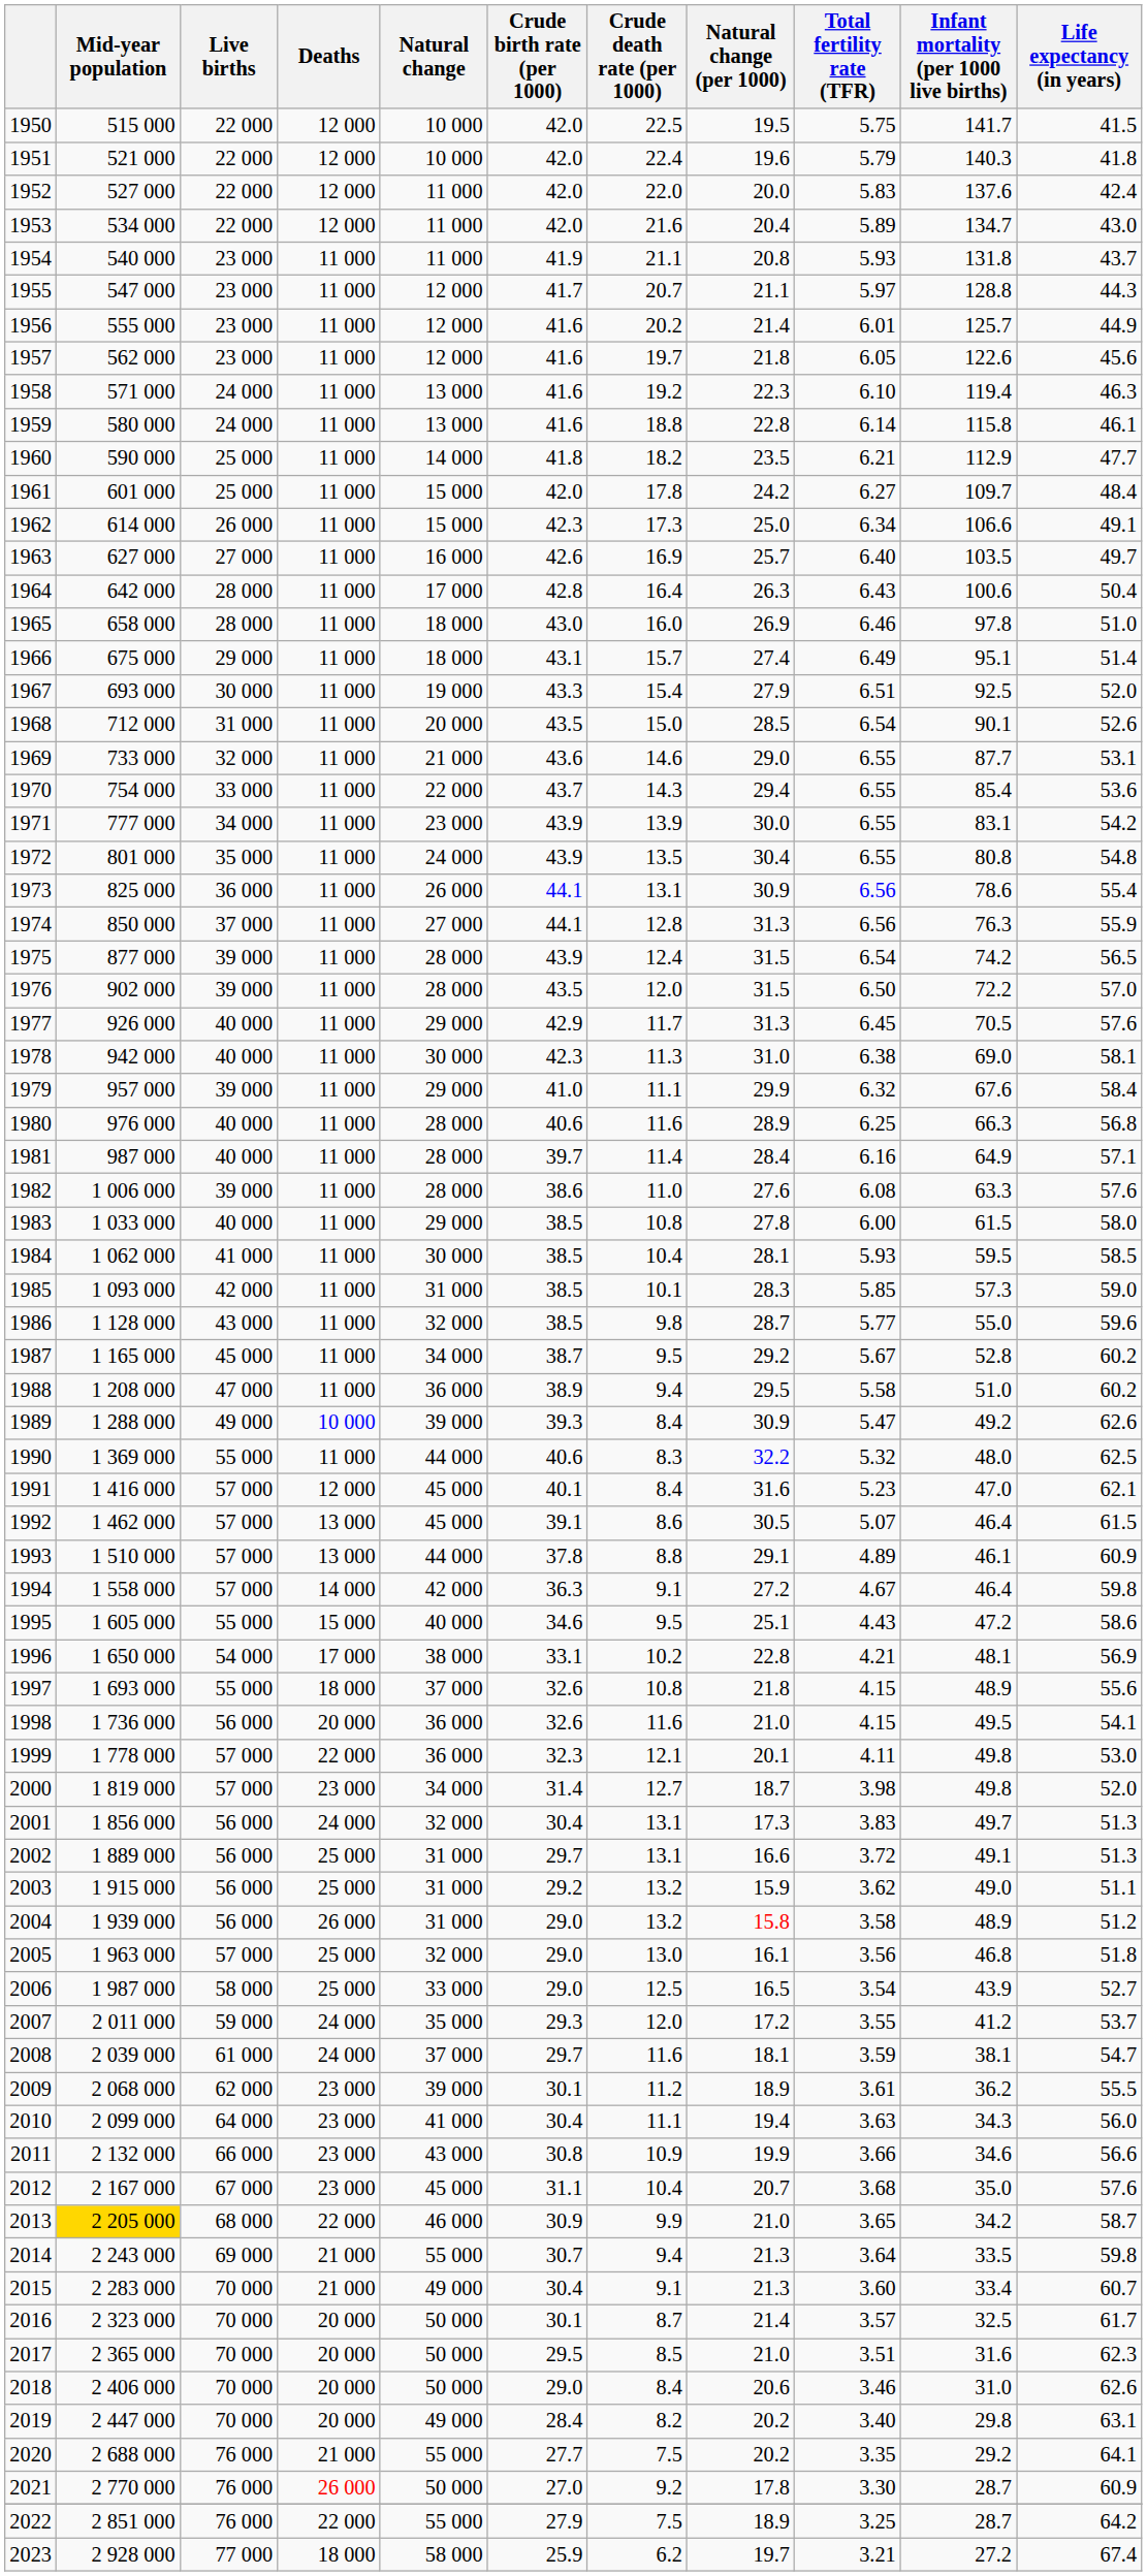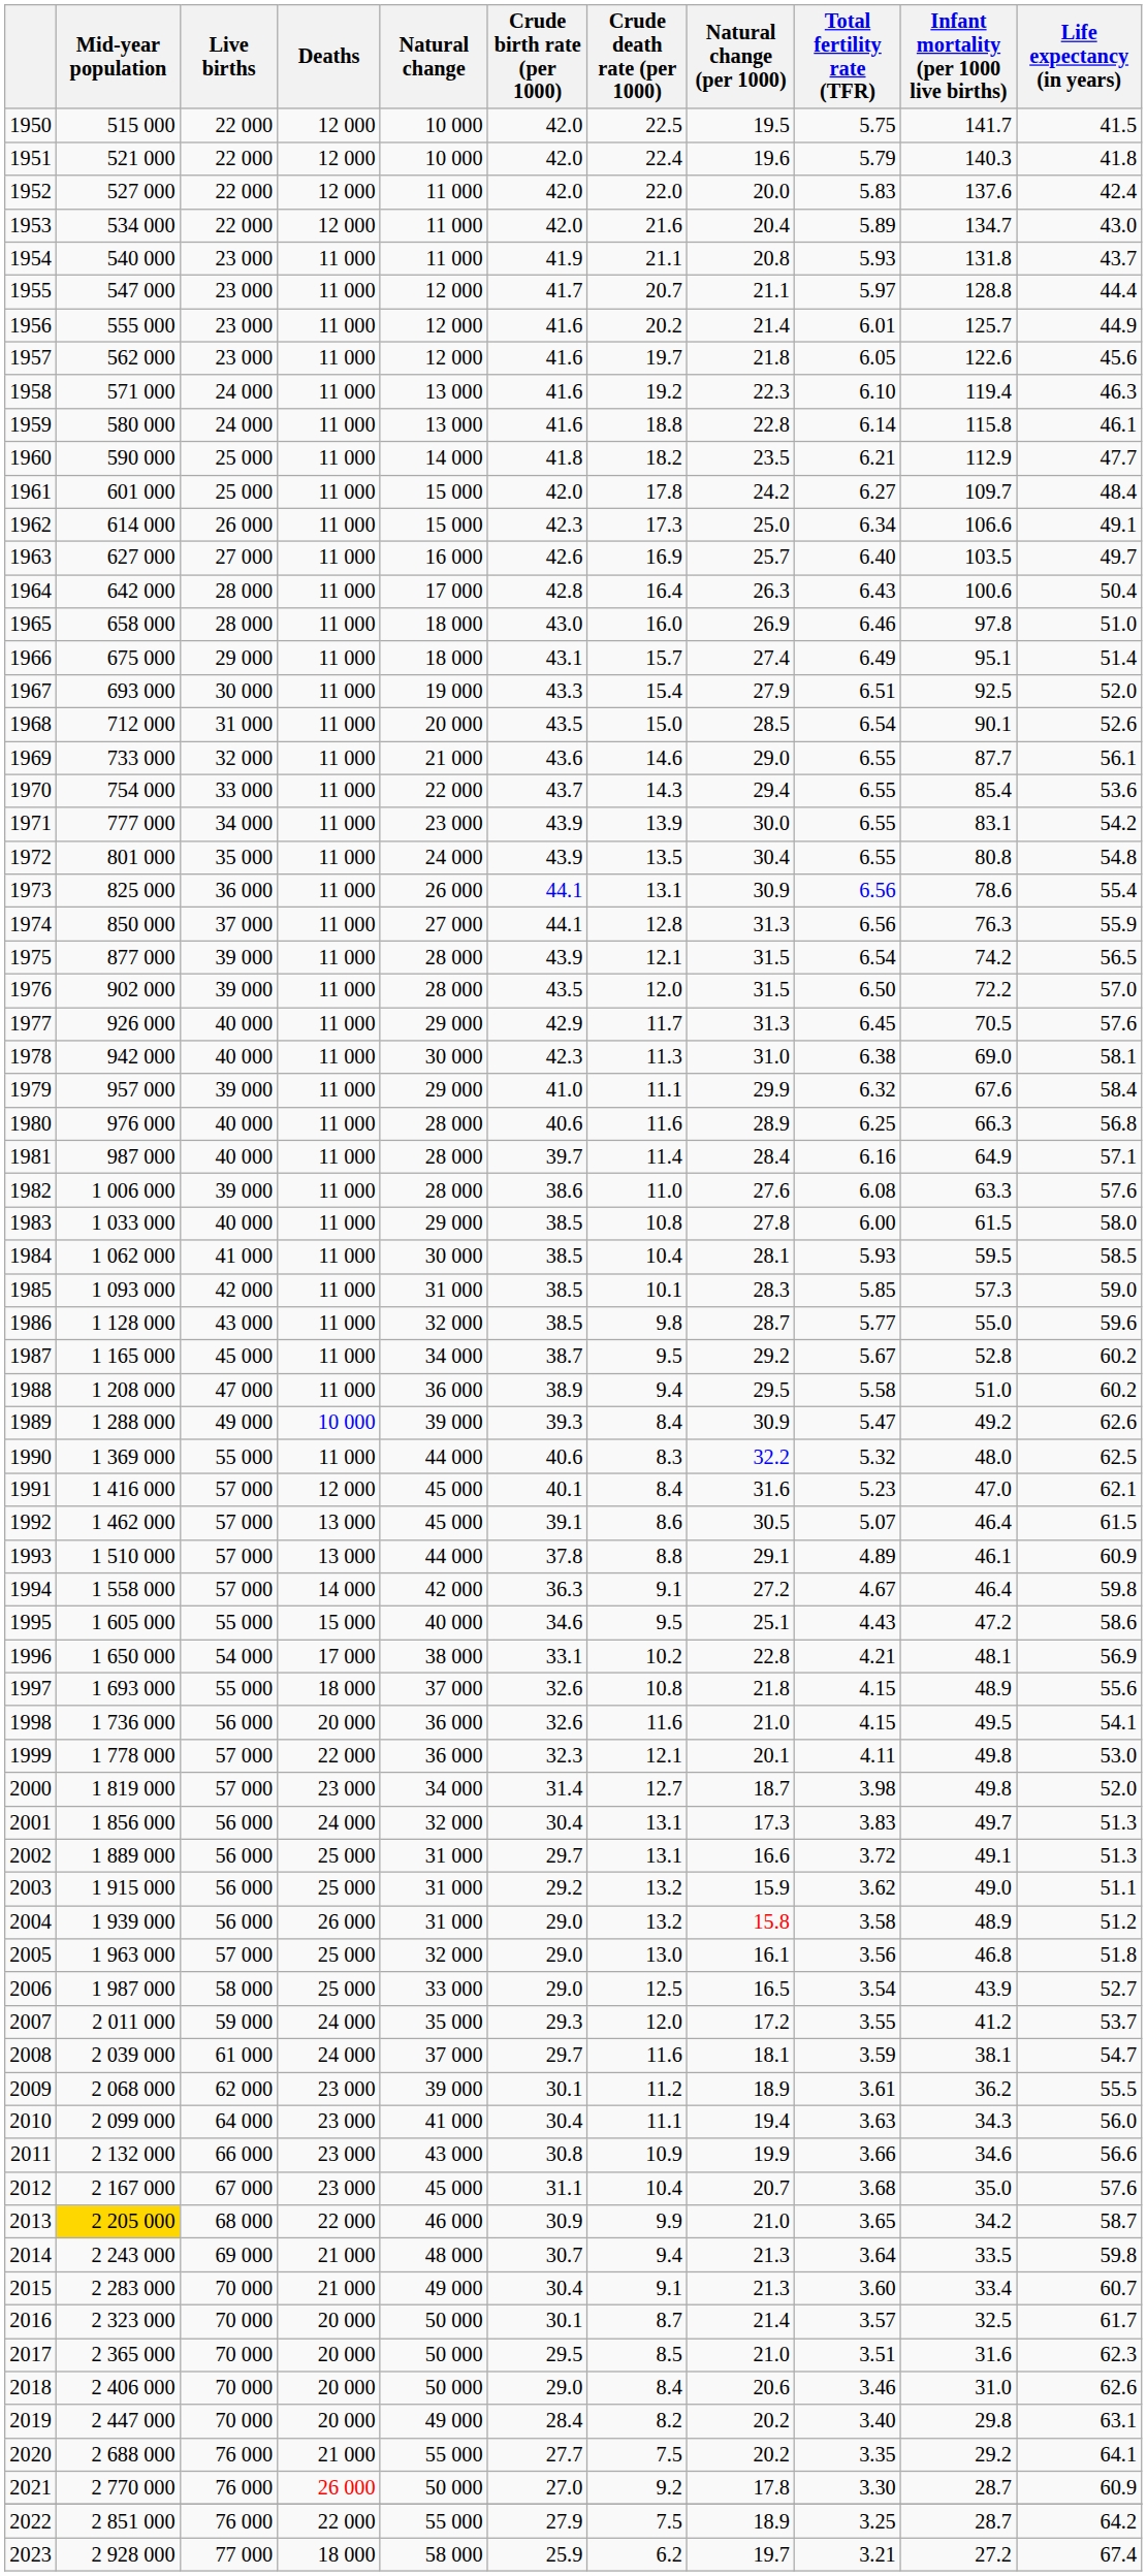1955 | Life expectancy (in years): 44.3 -> 44.4
1969 | Life expectancy (in years): 53.1 -> 56.1
1975 | Crude death rate (per 1000): 12.4 -> 12.1
2014 | Natural change: 55 000 -> 48 000
